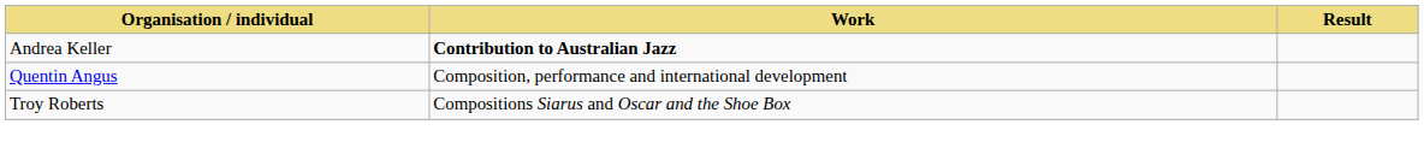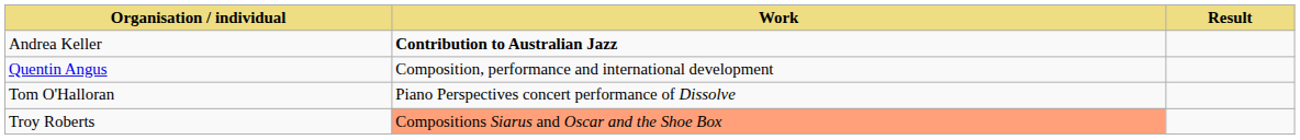+ row: Tom O'Halloran | Piano Perspectives concert performance of Dissolve
Troy Roberts | Work: no background -> lightsalmon background
